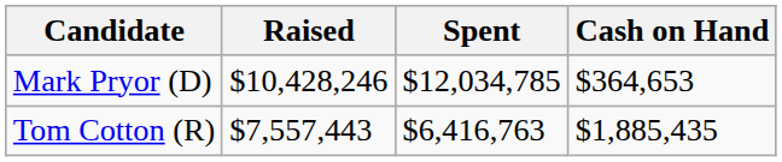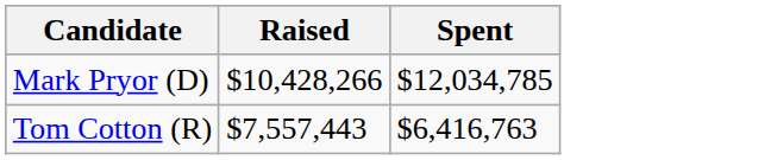- column: Cash on Hand | $364,653 | $1,885,435
Mark Pryor (D) | Raised: $10,428,246 -> $10,428,266
